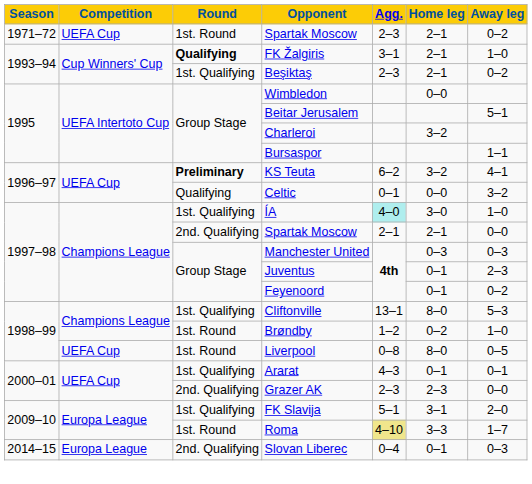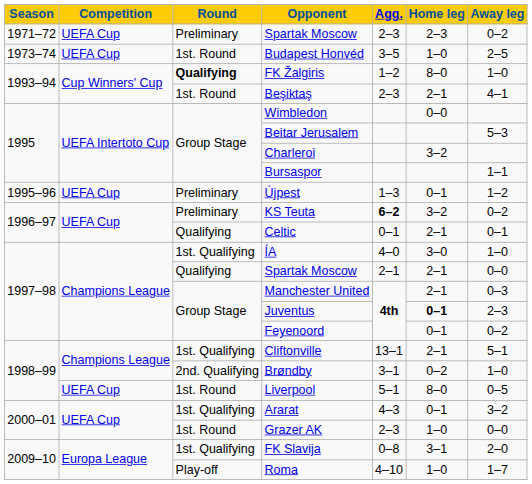1971–72 / Spartak Moscow | Round: 1st. Round -> Preliminary
1971–72 / Spartak Moscow | Home leg: 2–1 -> 2–3
+ row: 1973–74 | UEFA Cup | 1st. Round | Budapest Honvéd | 3–5 | 1–0 | 2–5
FK Žalgiris | Agg.: 3–1 -> 1–2
FK Žalgiris | Home leg: 2–1 -> 8–0
Beşiktaş | Round: 1st. Qualifying -> 1st. Round
Beşiktaş | Away leg: 0–2 -> 4–1
Beitar Jerusalem | Away leg: 5–1 -> 5–3
+ row: 1995–96 | UEFA Cup | Preliminary | Újpest | 1–3 | 0–1 | 1–2
KS Teuta | Round: bold -> normal
KS Teuta | Agg.: normal -> bold
KS Teuta | Away leg: 4–1 -> 0–2
Celtic | Home leg: 0–0 -> 2–1
Celtic | Away leg: 3–2 -> 0–1
ÍA | Agg.: paleturquoise background -> no background
1997–98 / Spartak Moscow | Round: 2nd. Qualifying -> Qualifying
Manchester United | Home leg: 0–3 -> 2–1
Juventus | Home leg: normal -> bold
Cliftonville | Home leg: 8–0 -> 2–1
Cliftonville | Away leg: 5–3 -> 5–1
Brøndby | Round: 1st. Round -> 2nd. Qualifying
Brøndby | Agg.: 1–2 -> 3–1
Liverpool | Agg.: 0–8 -> 5–1
Ararat | Away leg: 0–1 -> 3–2
Grazer AK | Round: 2nd. Qualifying -> 1st. Round
Grazer AK | Home leg: 2–3 -> 1–0
FK Slavija | Agg.: 5–1 -> 0–8
Roma | Round: 1st. Round -> Play-off
Roma | Agg.: khaki background -> no background
Roma | Home leg: 3–3 -> 1–0
- row: 2014–15 | Europa League | 2nd. Qualifying | Slovan Liberec | 0–4 | 0–1 | 0–3
